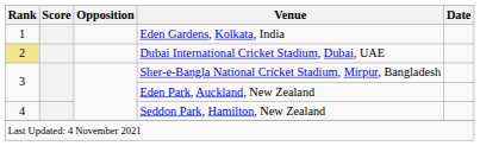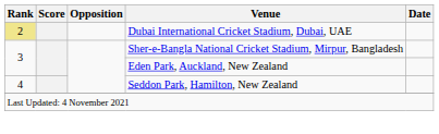- row: 1 | Eden Gardens, Kolkata, India
